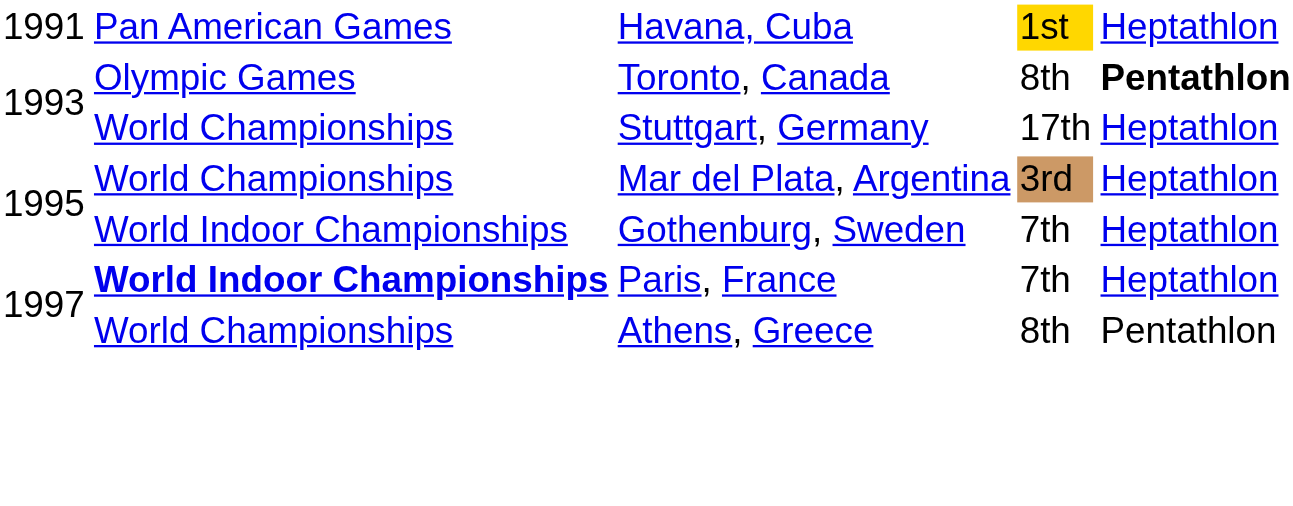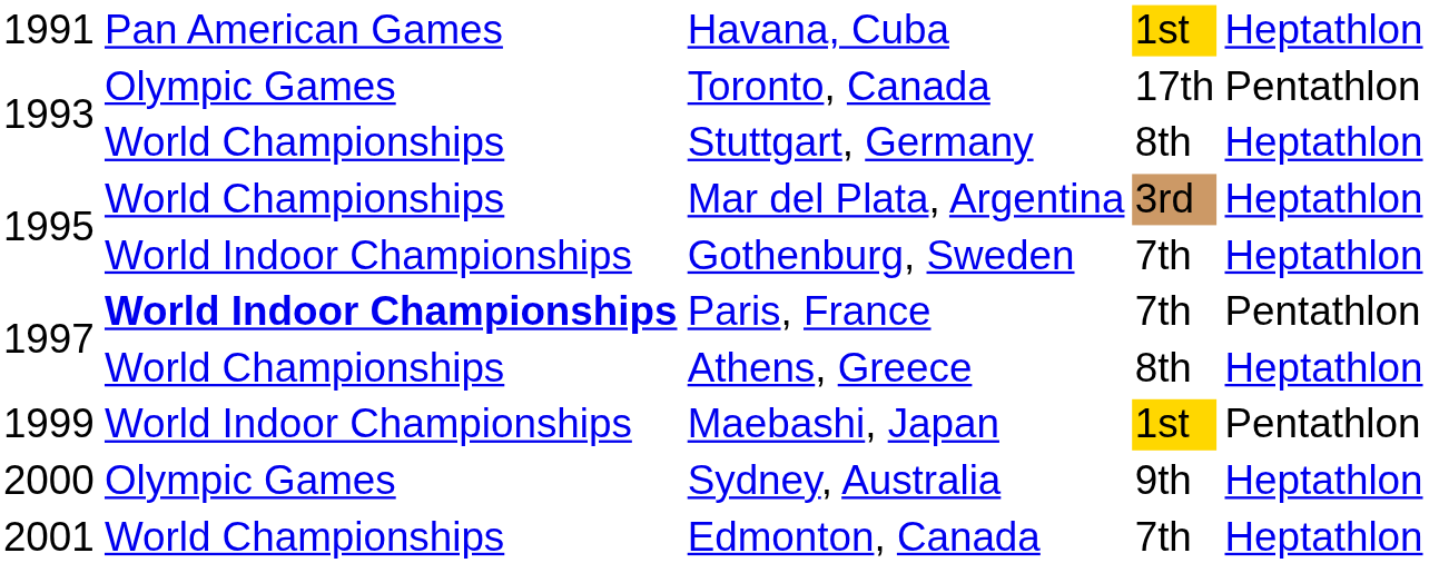Toronto, Canada | column 4: 8th -> 17th
Toronto, Canada | column 5: bold -> normal
Stuttgart, Germany | column 4: 17th -> 8th
Paris, France | column 5: Heptathlon -> Pentathlon
Athens, Greece | column 5: Pentathlon -> Heptathlon
+ row: 1999 | World Indoor Championships | Maebashi, Japan | 1st | Pentathlon
+ row: 2000 | Olympic Games | Sydney, Australia | 9th | Heptathlon
+ row: 2001 | World Championships | Edmonton, Canada | 7th | Heptathlon
